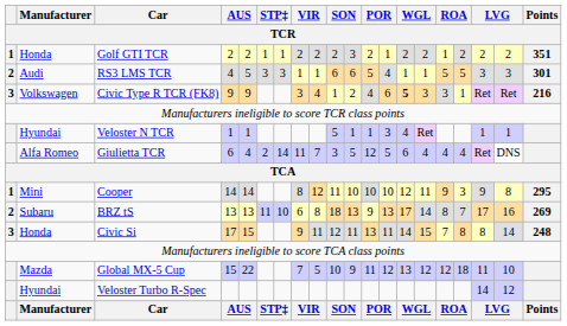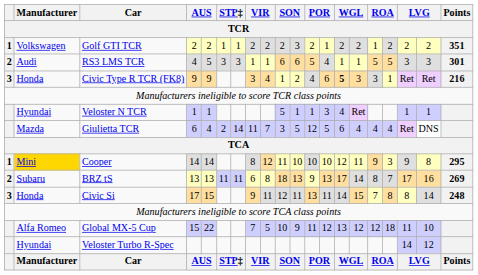Golf GTI TCR | Manufacturer: Honda -> Volkswagen
Civic Type R TCR (FK8) | Manufacturer: Volkswagen -> Honda
Giulietta TCR | Manufacturer: Alfa Romeo -> Mazda
Cooper | Manufacturer: no background -> gold background
BRZ tS | column 7: 10 -> 11
Global MX-5 Cup | Manufacturer: Mazda -> Alfa Romeo
